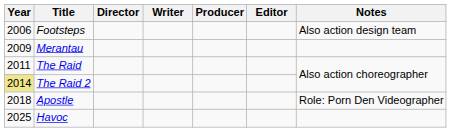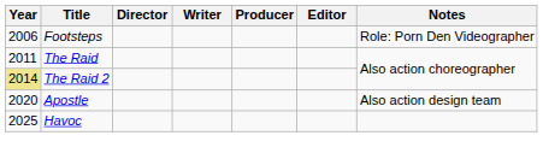Footsteps | Notes: Also action design team -> Role: Porn Den Videographer
- row: 2009 | Merantau
Apostle | Year: 2018 -> 2020
Apostle | Notes: Role: Porn Den Videographer -> Also action design team
